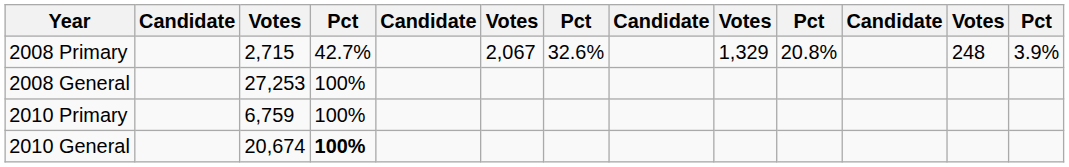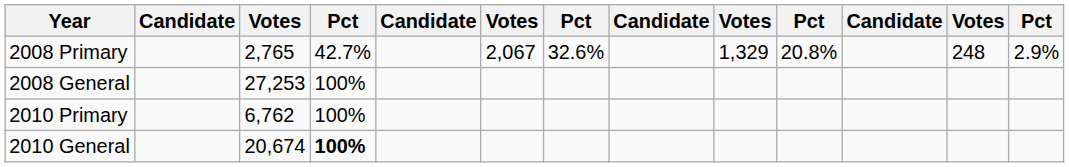2008 Primary | column 3: 2,715 -> 2,765
2008 Primary | column 13: 3.9% -> 2.9%
2010 Primary | column 3: 6,759 -> 6,762
